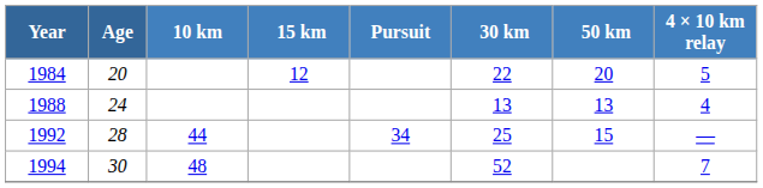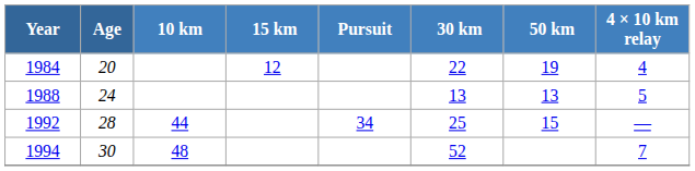1984 | 50 km: 20 -> 19
1984 | 4 × 10 km relay: 5 -> 4
1988 | 4 × 10 km relay: 4 -> 5
